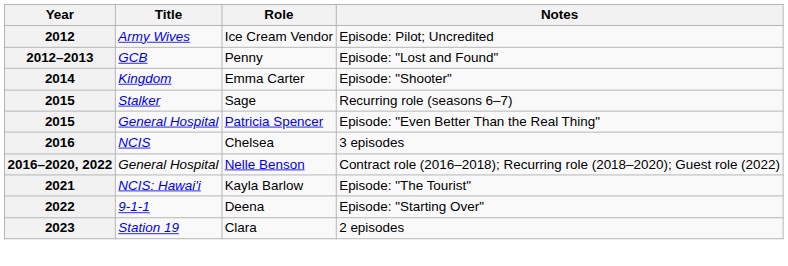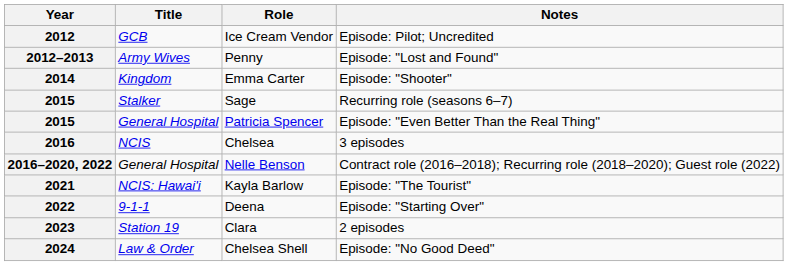2012 | Title: Army Wives -> GCB
2012–2013 | Title: GCB -> Army Wives
+ row: 2024 | Law & Order | Chelsea Shell | Episode: "No Good Deed"
